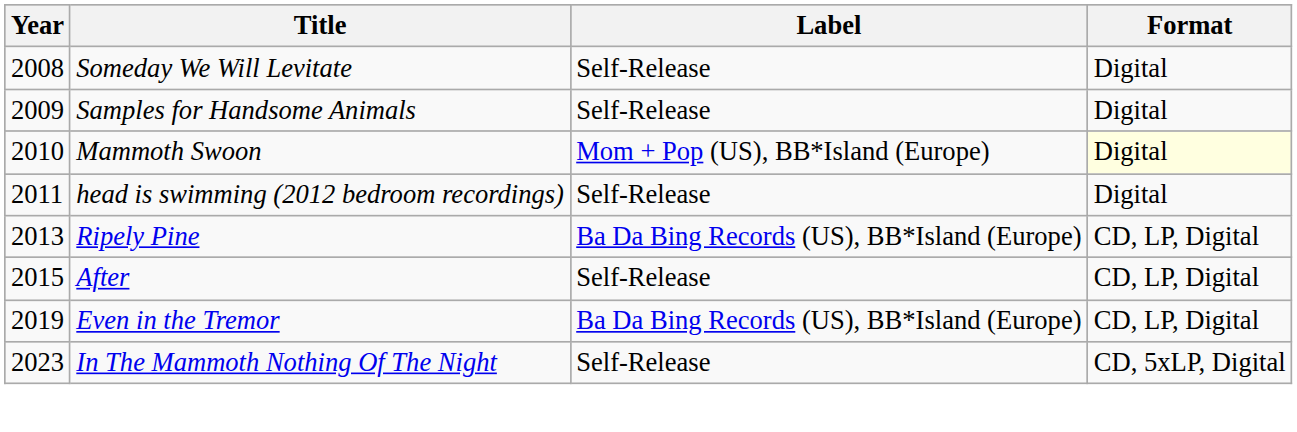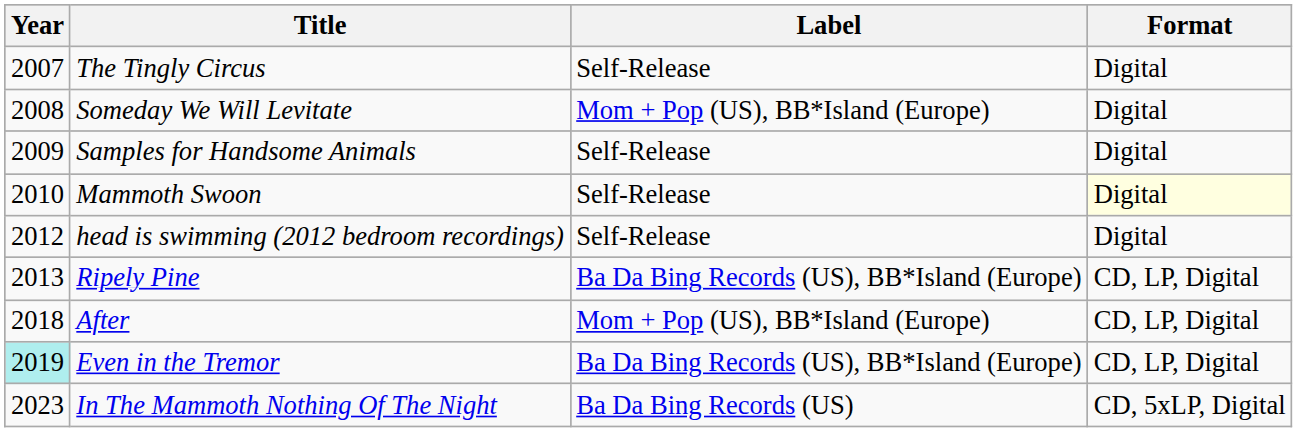+ row: 2007 | The Tingly Circus | Self-Release | Digital
Someday We Will Levitate | Label: Self-Release -> Mom + Pop (US), BB*Island (Europe)
Mammoth Swoon | Label: Mom + Pop (US), BB*Island (Europe) -> Self-Release
head is swimming (2012 bedroom recordings) | Year: 2011 -> 2012
After | Year: 2015 -> 2018
After | Label: Self-Release -> Mom + Pop (US), BB*Island (Europe)
Even in the Tremor | Year: no background -> paleturquoise background
In The Mammoth Nothing Of The Night | Label: Self-Release -> Ba Da Bing Records (US)
